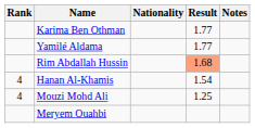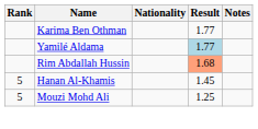Yamilé Aldama | Result: no background -> lightblue background
Hanan Al-Khamis | Rank: 4 -> 5
Hanan Al-Khamis | Result: 1.54 -> 1.45
Mouzi Mohd Ali | Rank: 4 -> 5
- row: Meryem Ouahbi
